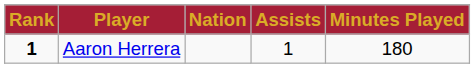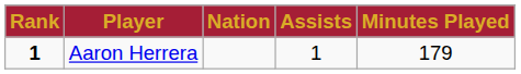Aaron Herrera | Minutes Played: 180 -> 179
